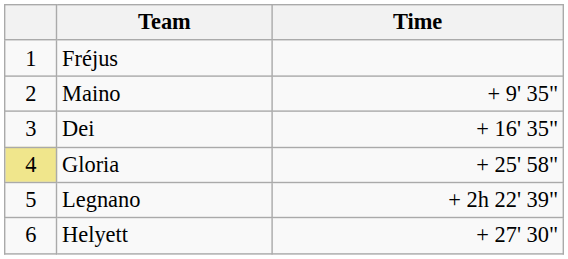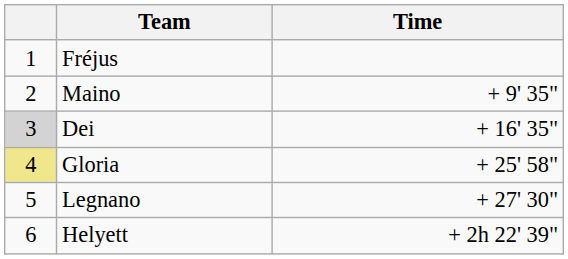Dei | column 1: no background -> lightgrey background
Legnano | Time: + 2h 22' 39" -> + 27' 30"
Helyett | Time: + 27' 30" -> + 2h 22' 39"
